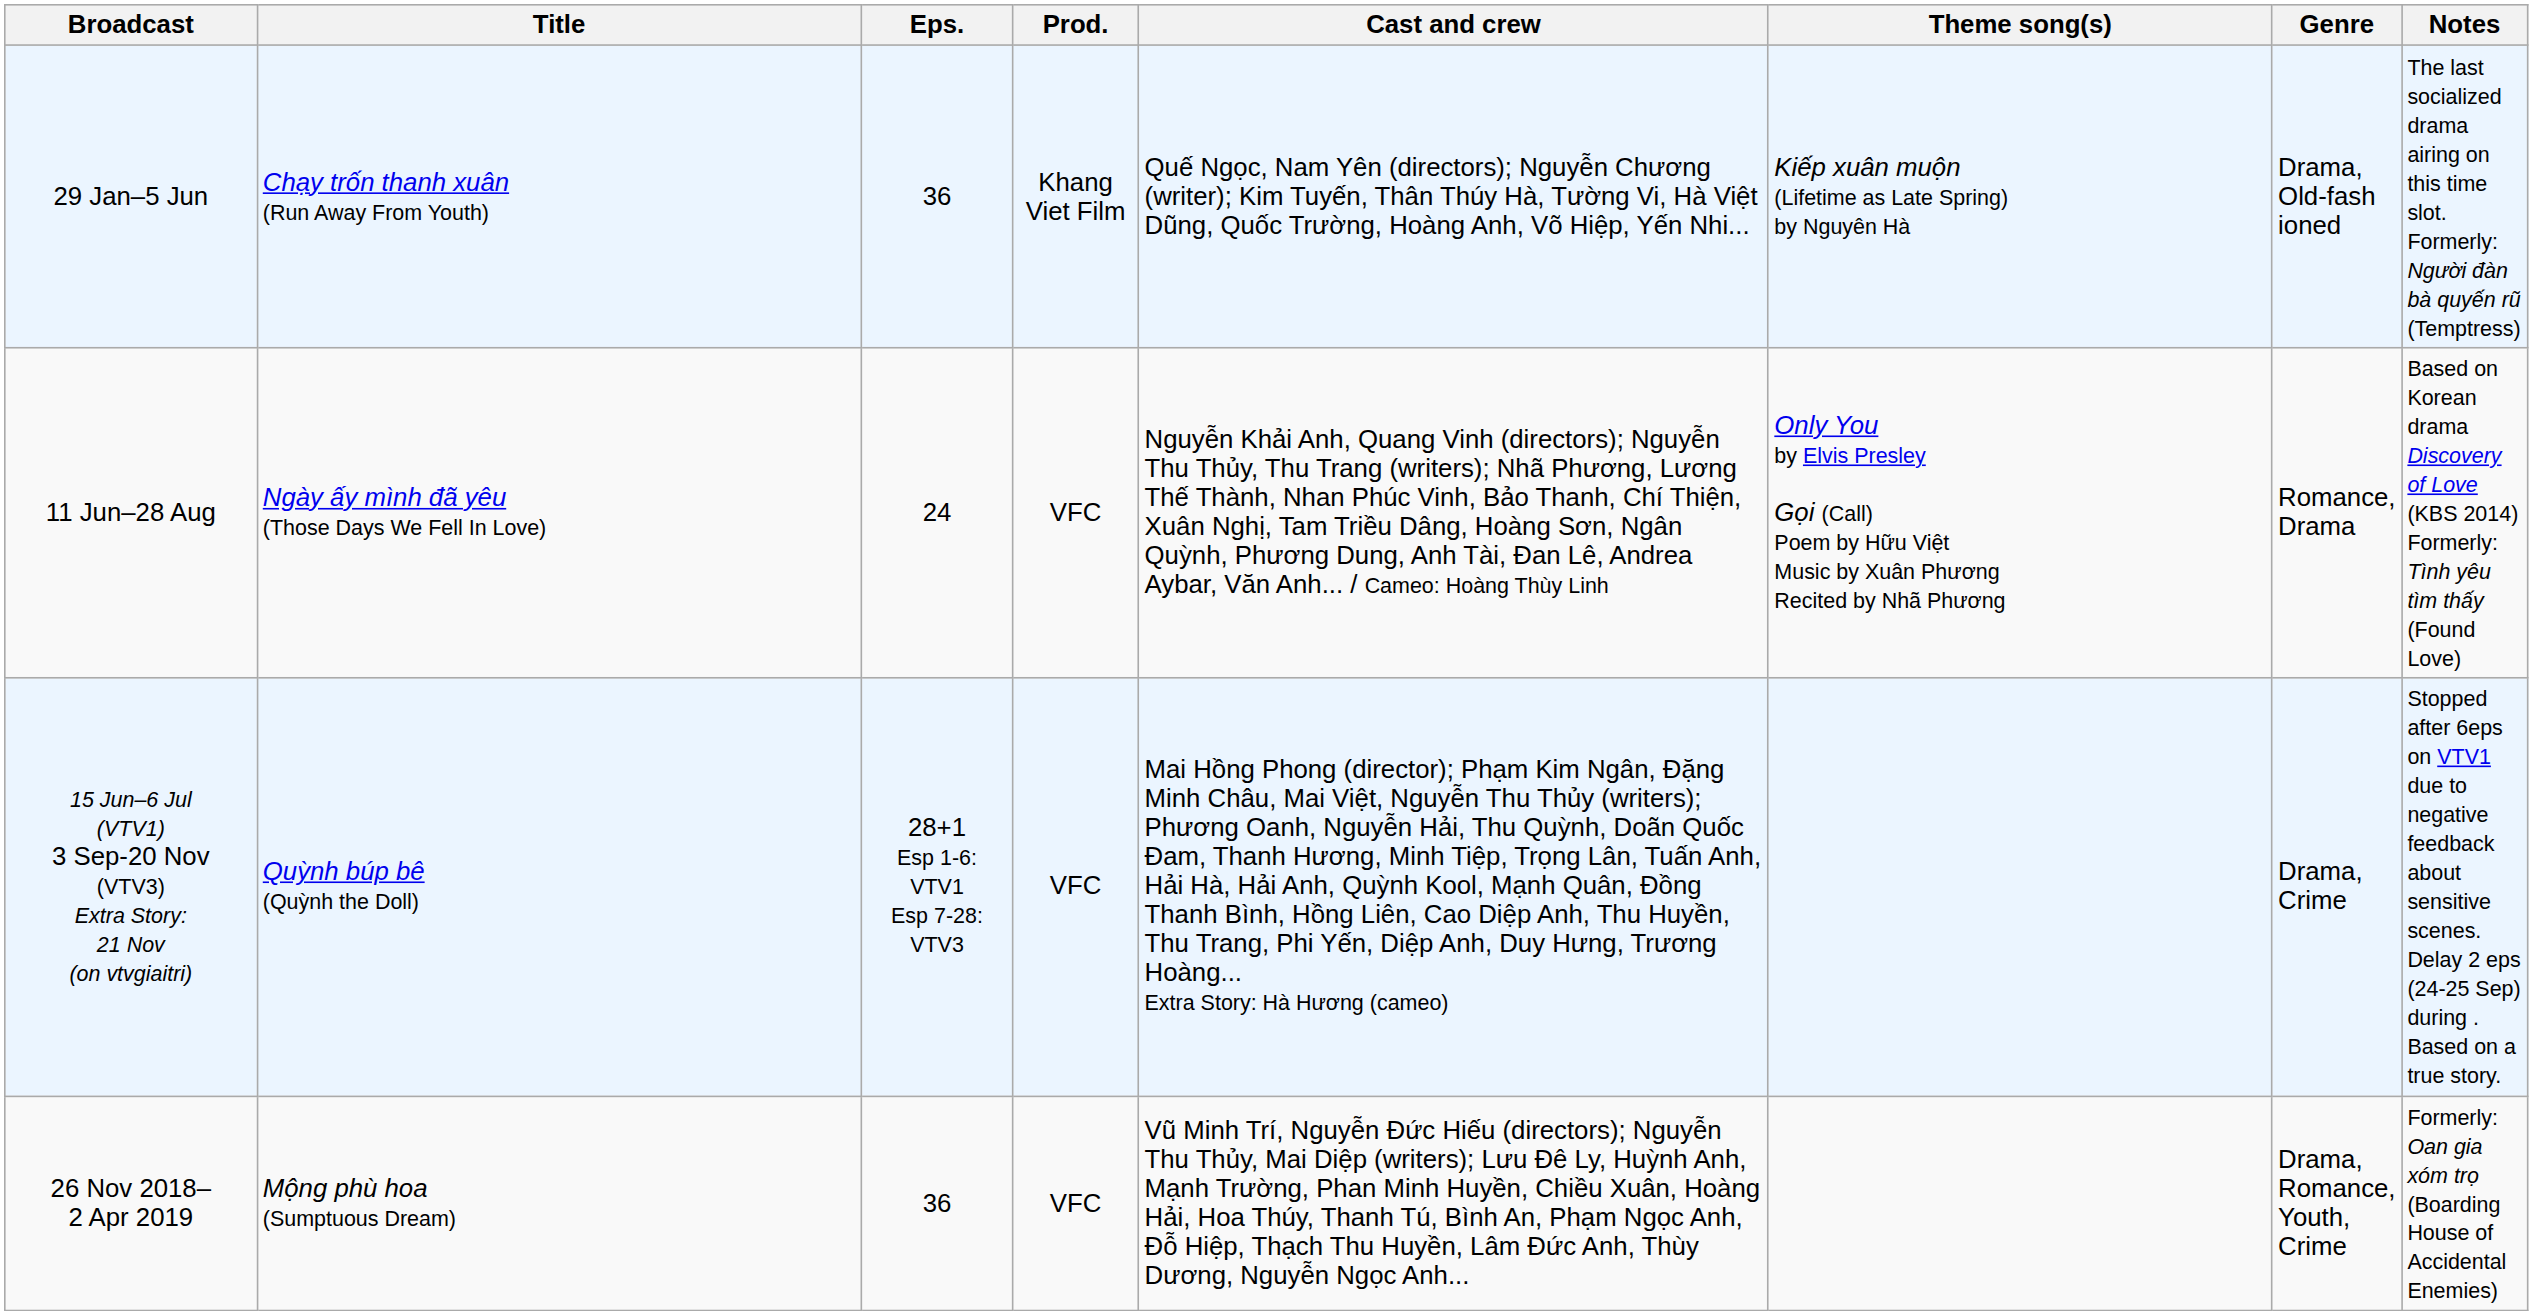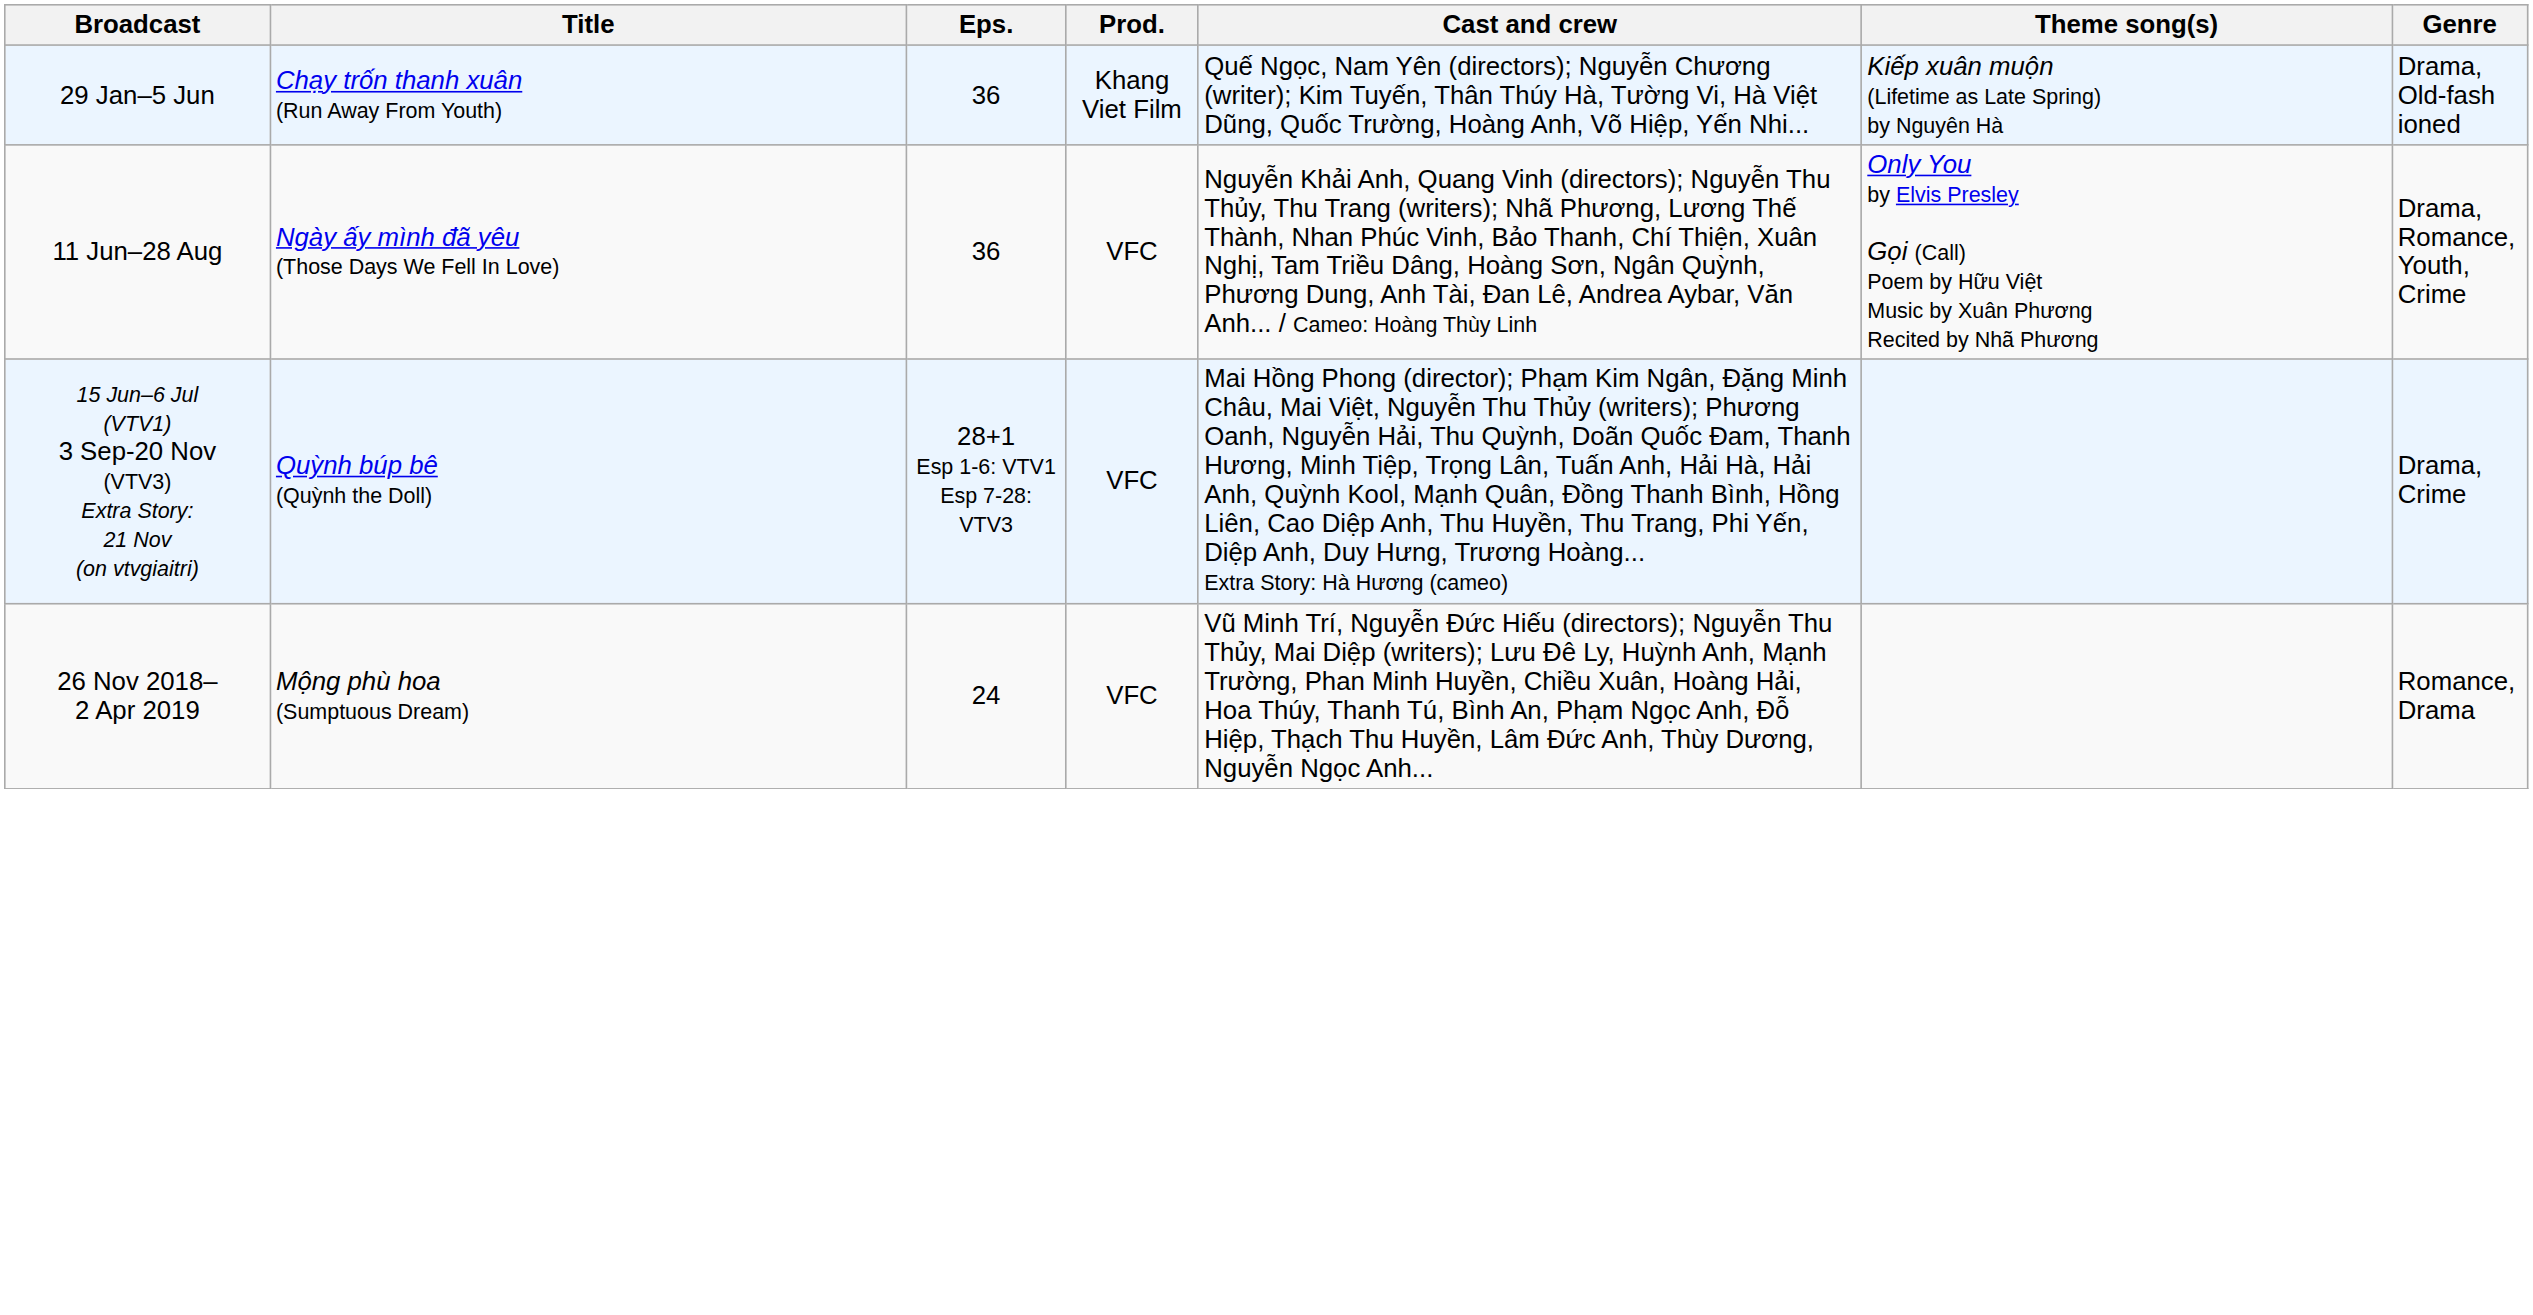- column: Notes | The last socialized drama airing on this time slot. Formerly: Người đàn bà quyến rũ (Temptress) | Based on Korean drama Discovery of Love (KBS 2014) Formerly: Tình yêu tìm thấy (Found Love) | Stopped after 6eps on VTV1 due to negative feedback about sensitive scenes. Delay 2 eps (24-25 Sep) during . Based on a true story. | Formerly: Oan gia xóm trọ (Boarding House of Accidental Enemies)
11 Jun–28 Aug | Eps.: 24 -> 36
11 Jun–28 Aug | Genre: Romance, Drama -> Drama, Romance, Youth, Crime
26 Nov 2018– 2 Apr 2019 | Eps.: 36 -> 24
26 Nov 2018– 2 Apr 2019 | Genre: Drama, Romance, Youth, Crime -> Romance, Drama
